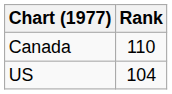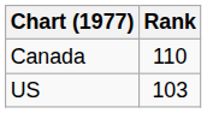US | Rank: 104 -> 103
